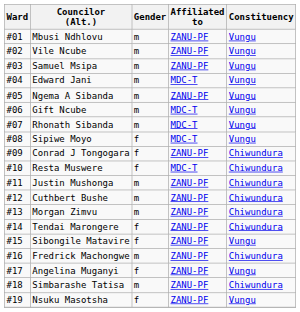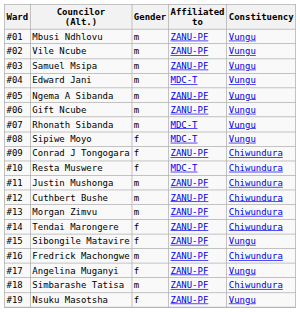Gift Ncube | Affiliated to: MDC-T -> ZANU-PF
